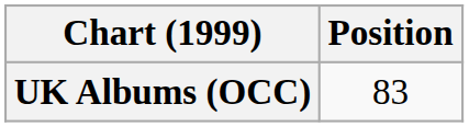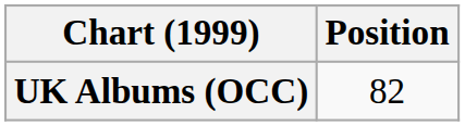UK Albums (OCC) | Position: 83 -> 82
